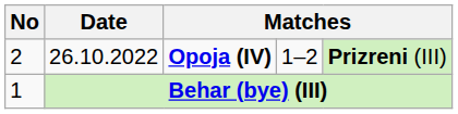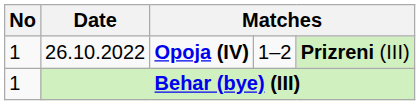26.10.2022 | No: 2 -> 1
